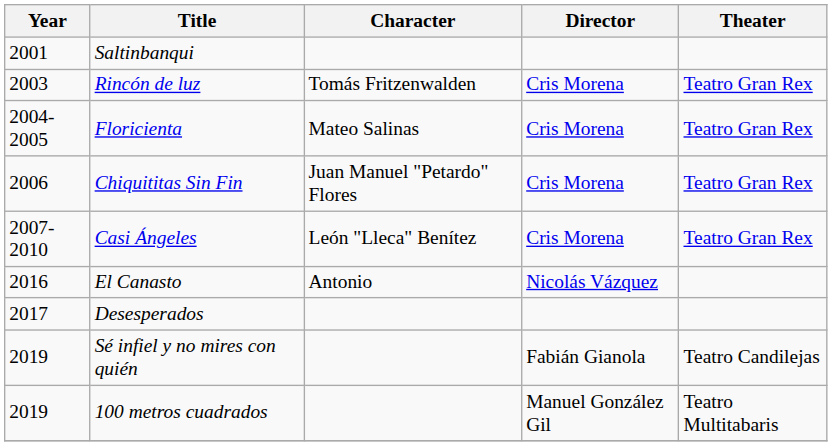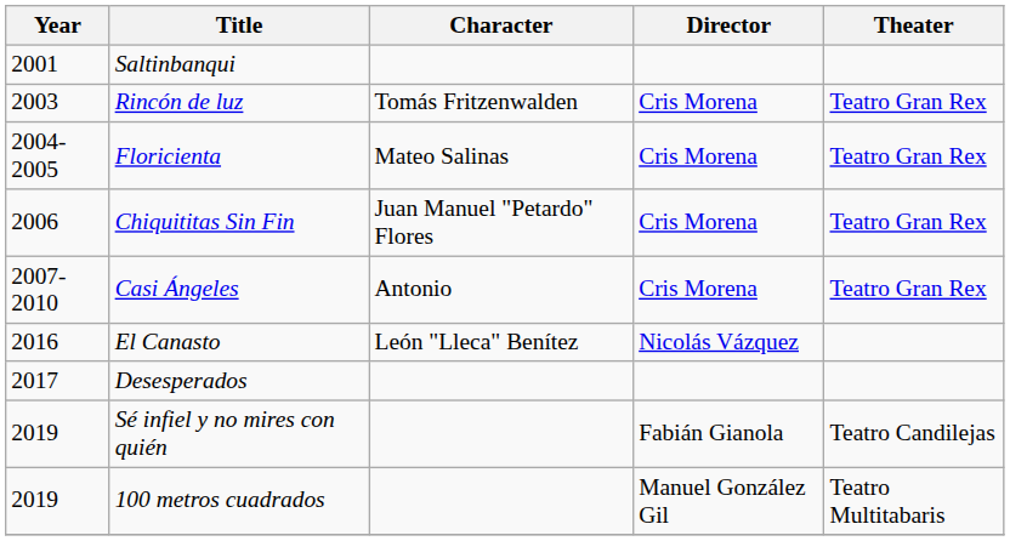Casi Ángeles | Character: León "Lleca" Benítez -> Antonio
El Canasto | Character: Antonio -> León "Lleca" Benítez
